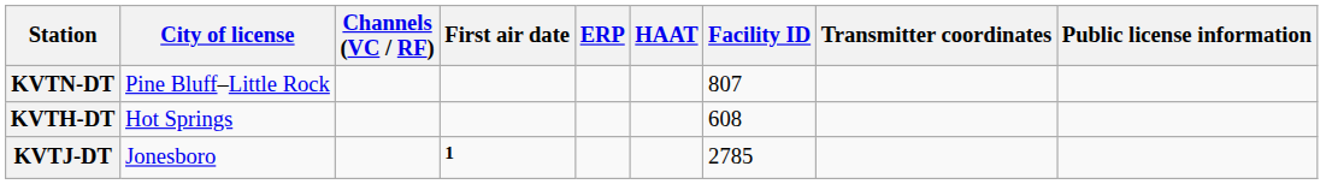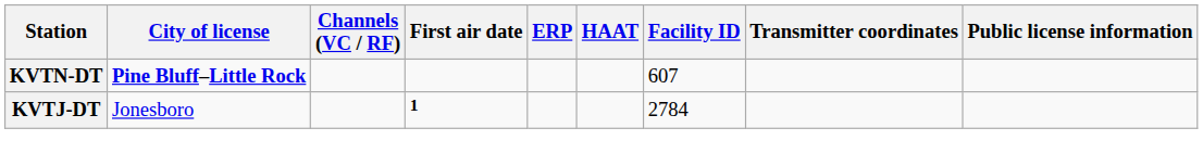KVTN-DT | City of license: normal -> bold
KVTN-DT | Facility ID: 807 -> 607
- row: KVTH-DT | Hot Springs | 608
KVTJ-DT | Facility ID: 2785 -> 2784
